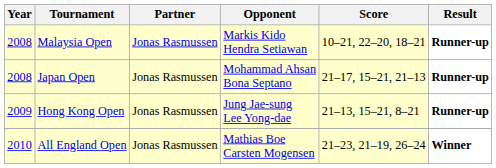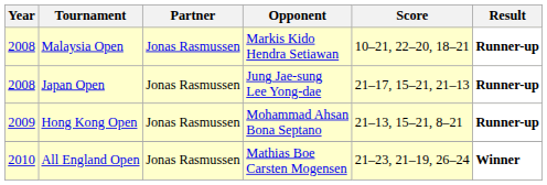Japan Open | Opponent: Mohammad Ahsan Bona Septano -> Jung Jae-sung Lee Yong-dae
Hong Kong Open | Opponent: Jung Jae-sung Lee Yong-dae -> Mohammad Ahsan Bona Septano
